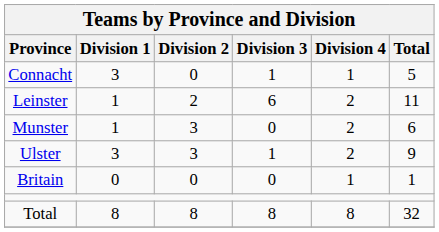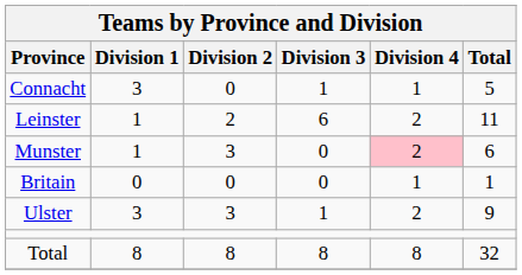Munster | Division 4: no background -> pink background
rows swapped: Ulster <-> Britain
